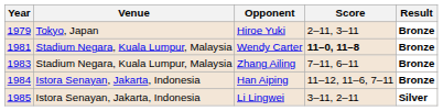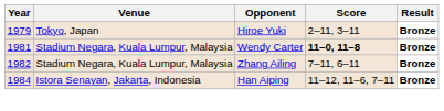Zhang Ailing | Year: 1983 -> 1982
- row: 1985 | Istora Senayan, Jakarta, Indonesia | Li Lingwei | 3–11, 2–11 | Silver
